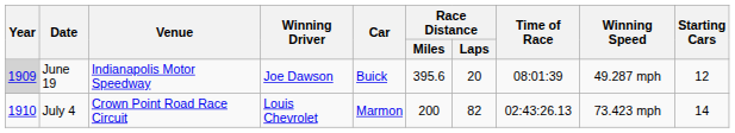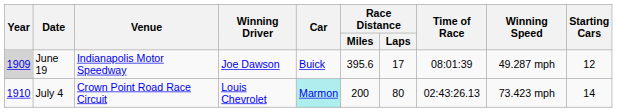June 19 | Race Distance / Laps: 20 -> 17
July 4 | Car: no background -> paleturquoise background
July 4 | Race Distance / Laps: 82 -> 80
